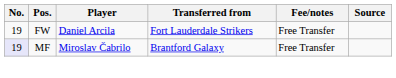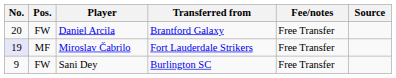Daniel Arcila | No.: 19 -> 20
Daniel Arcila | Transferred from: Fort Lauderdale Strikers -> Brantford Galaxy
Miroslav Čabrilo | Transferred from: Brantford Galaxy -> Fort Lauderdale Strikers
+ row: 9 | FW | Sani Dey | Burlington SC | Free Transfer
